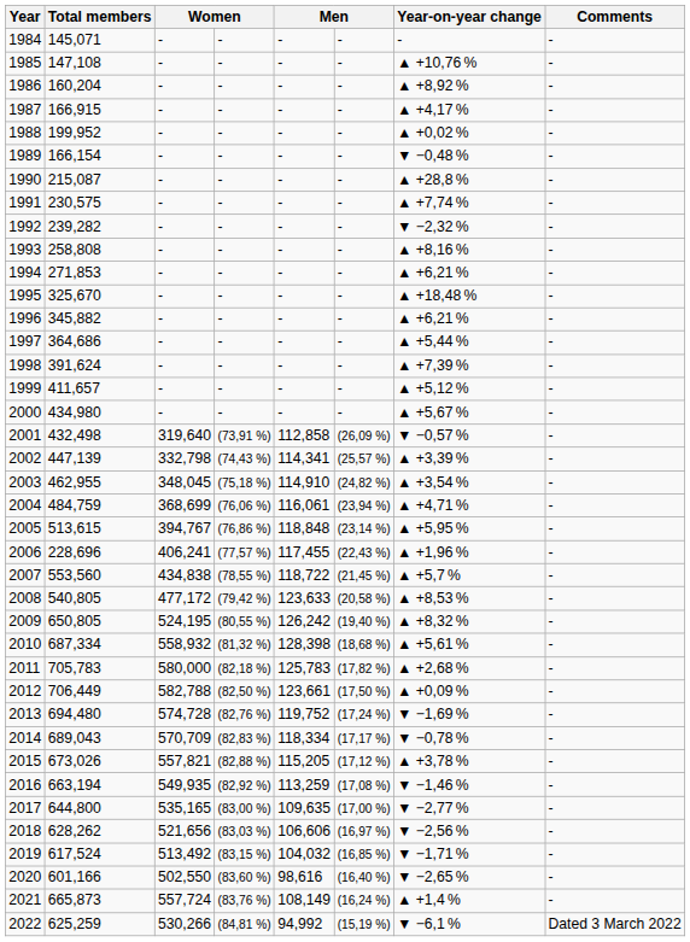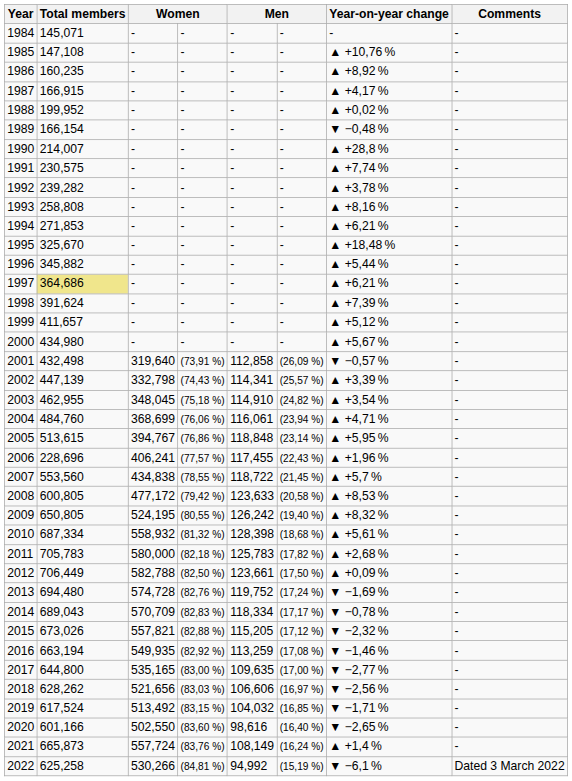1986 | Total members: 160,204 -> 160,235
1990 | Total members: 215,087 -> 214,007
1992 | Year-on-year change: ▼ −2,32 % -> ▲ +3,78 %
1996 | Year-on-year change: ▲ +6,21 % -> ▲ +5,44 %
1997 | Total members: no background -> khaki background
1997 | Year-on-year change: ▲ +5,44 % -> ▲ +6,21 %
2004 | Total members: 484,759 -> 484,760
2008 | Total members: 540,805 -> 600,805
2015 | Year-on-year change: ▲ +3,78 % -> ▼ −2,32 %
2022 | Total members: 625,259 -> 625,258
